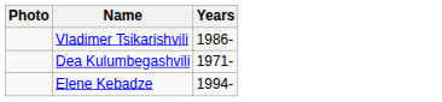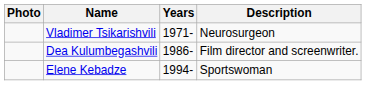+ column: Description | Neurosurgeon | Film director and screenwriter. | Sportswoman
Vladimer Tsikarishvili | Years: 1986- -> 1971-
Dea Kulumbegashvili | Years: 1971- -> 1986-
